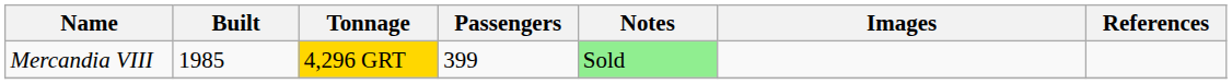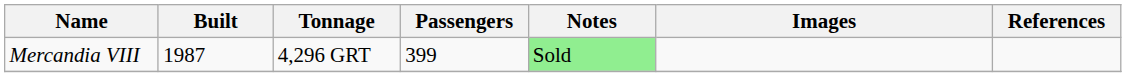Mercandia VIII | Built: 1985 -> 1987
Mercandia VIII | Tonnage: gold background -> no background
